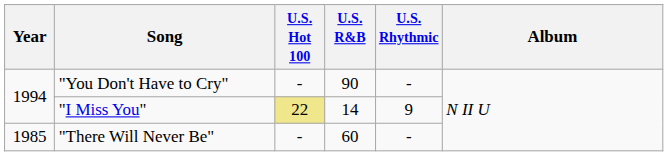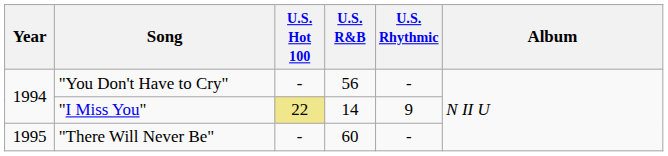"You Don't Have to Cry" | U.S. R&B: 90 -> 56
"There Will Never Be" | Year: 1985 -> 1995
